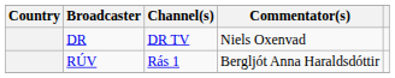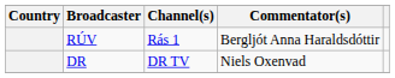rows swapped: DR <-> RÚV
